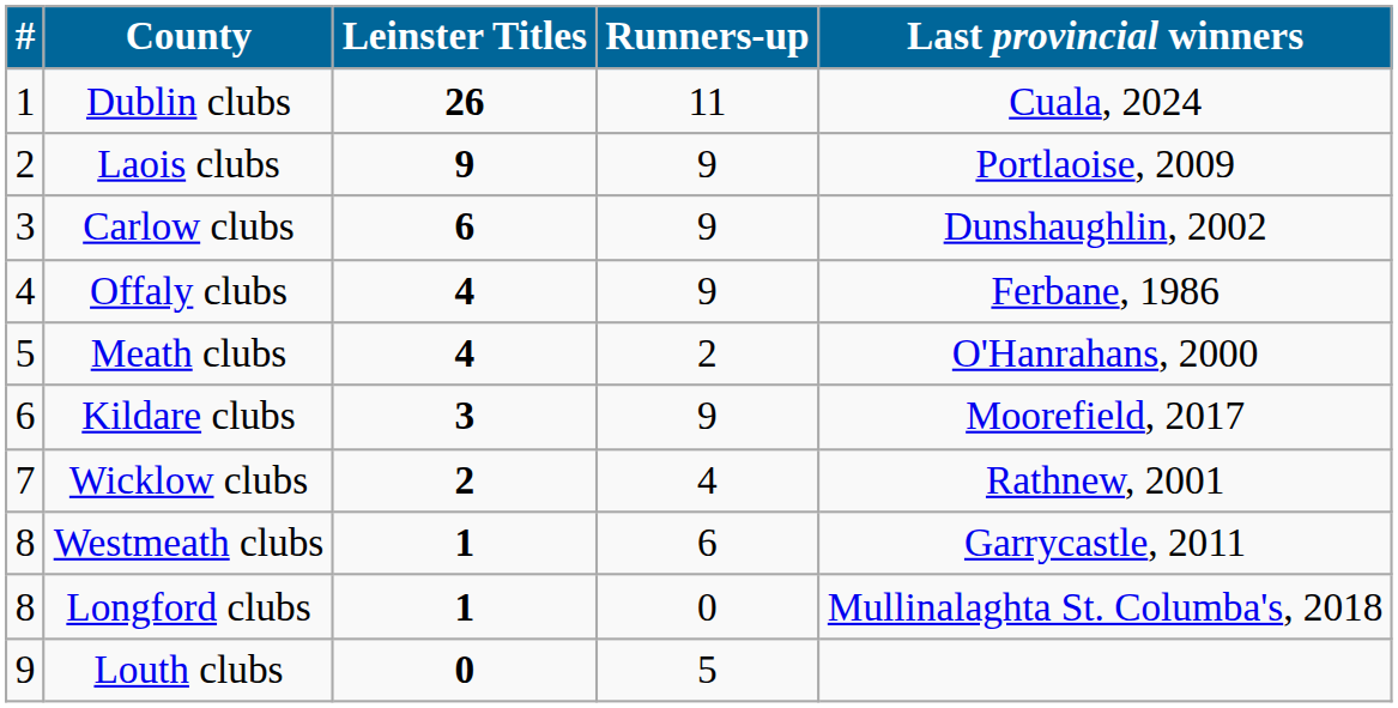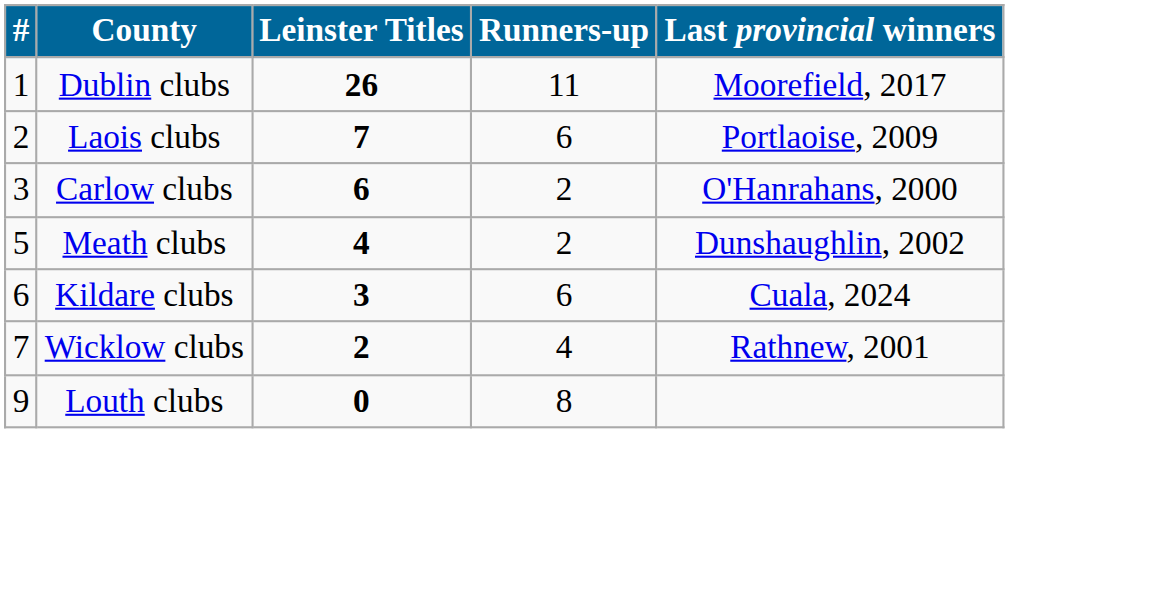Dublin clubs | Last provincial winners: Cuala, 2024 -> Moorefield, 2017
Laois clubs | Leinster Titles: 9 -> 7
Laois clubs | Runners-up: 9 -> 6
Carlow clubs | Runners-up: 9 -> 2
Carlow clubs | Last provincial winners: Dunshaughlin, 2002 -> O'Hanrahans, 2000
- row: 4 | Offaly clubs | 4 | 9 | Ferbane, 1986
Meath clubs | Last provincial winners: O'Hanrahans, 2000 -> Dunshaughlin, 2002
Kildare clubs | Runners-up: 9 -> 6
Kildare clubs | Last provincial winners: Moorefield, 2017 -> Cuala, 2024
- row: 8 | Westmeath clubs | 1 | 6 | Garrycastle, 2011
- row: 8 | Longford clubs | 1 | 0 | Mullinalaghta St. Columba's, 2018
Louth clubs | Runners-up: 5 -> 8
